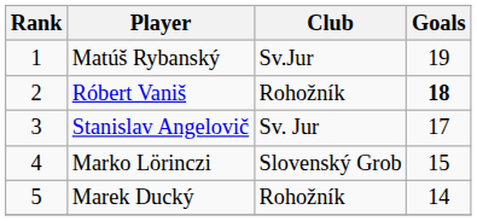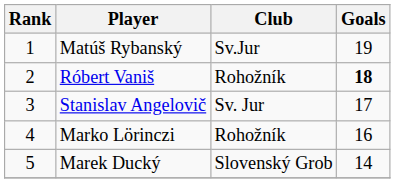Marko Lörinczi | Club: Slovenský Grob -> Rohožník
Marko Lörinczi | Goals: 15 -> 16
Marek Ducký | Club: Rohožník -> Slovenský Grob
